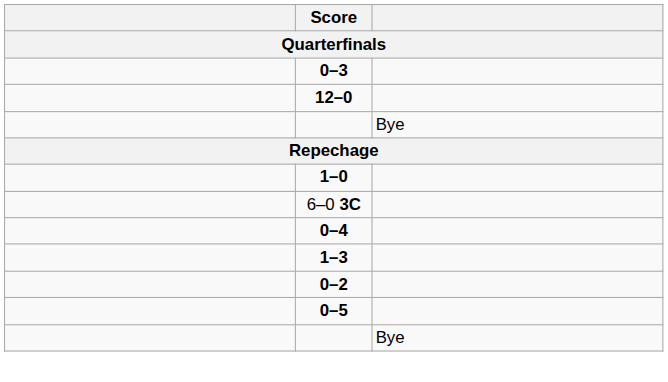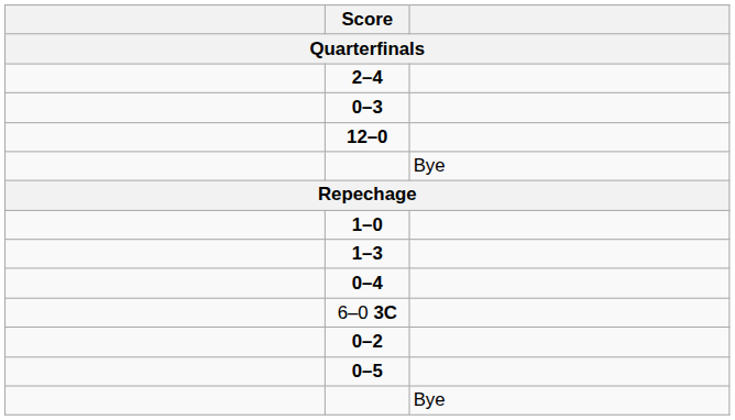+ row: 2–4
rows swapped: 6–0 3C <-> 1–3
